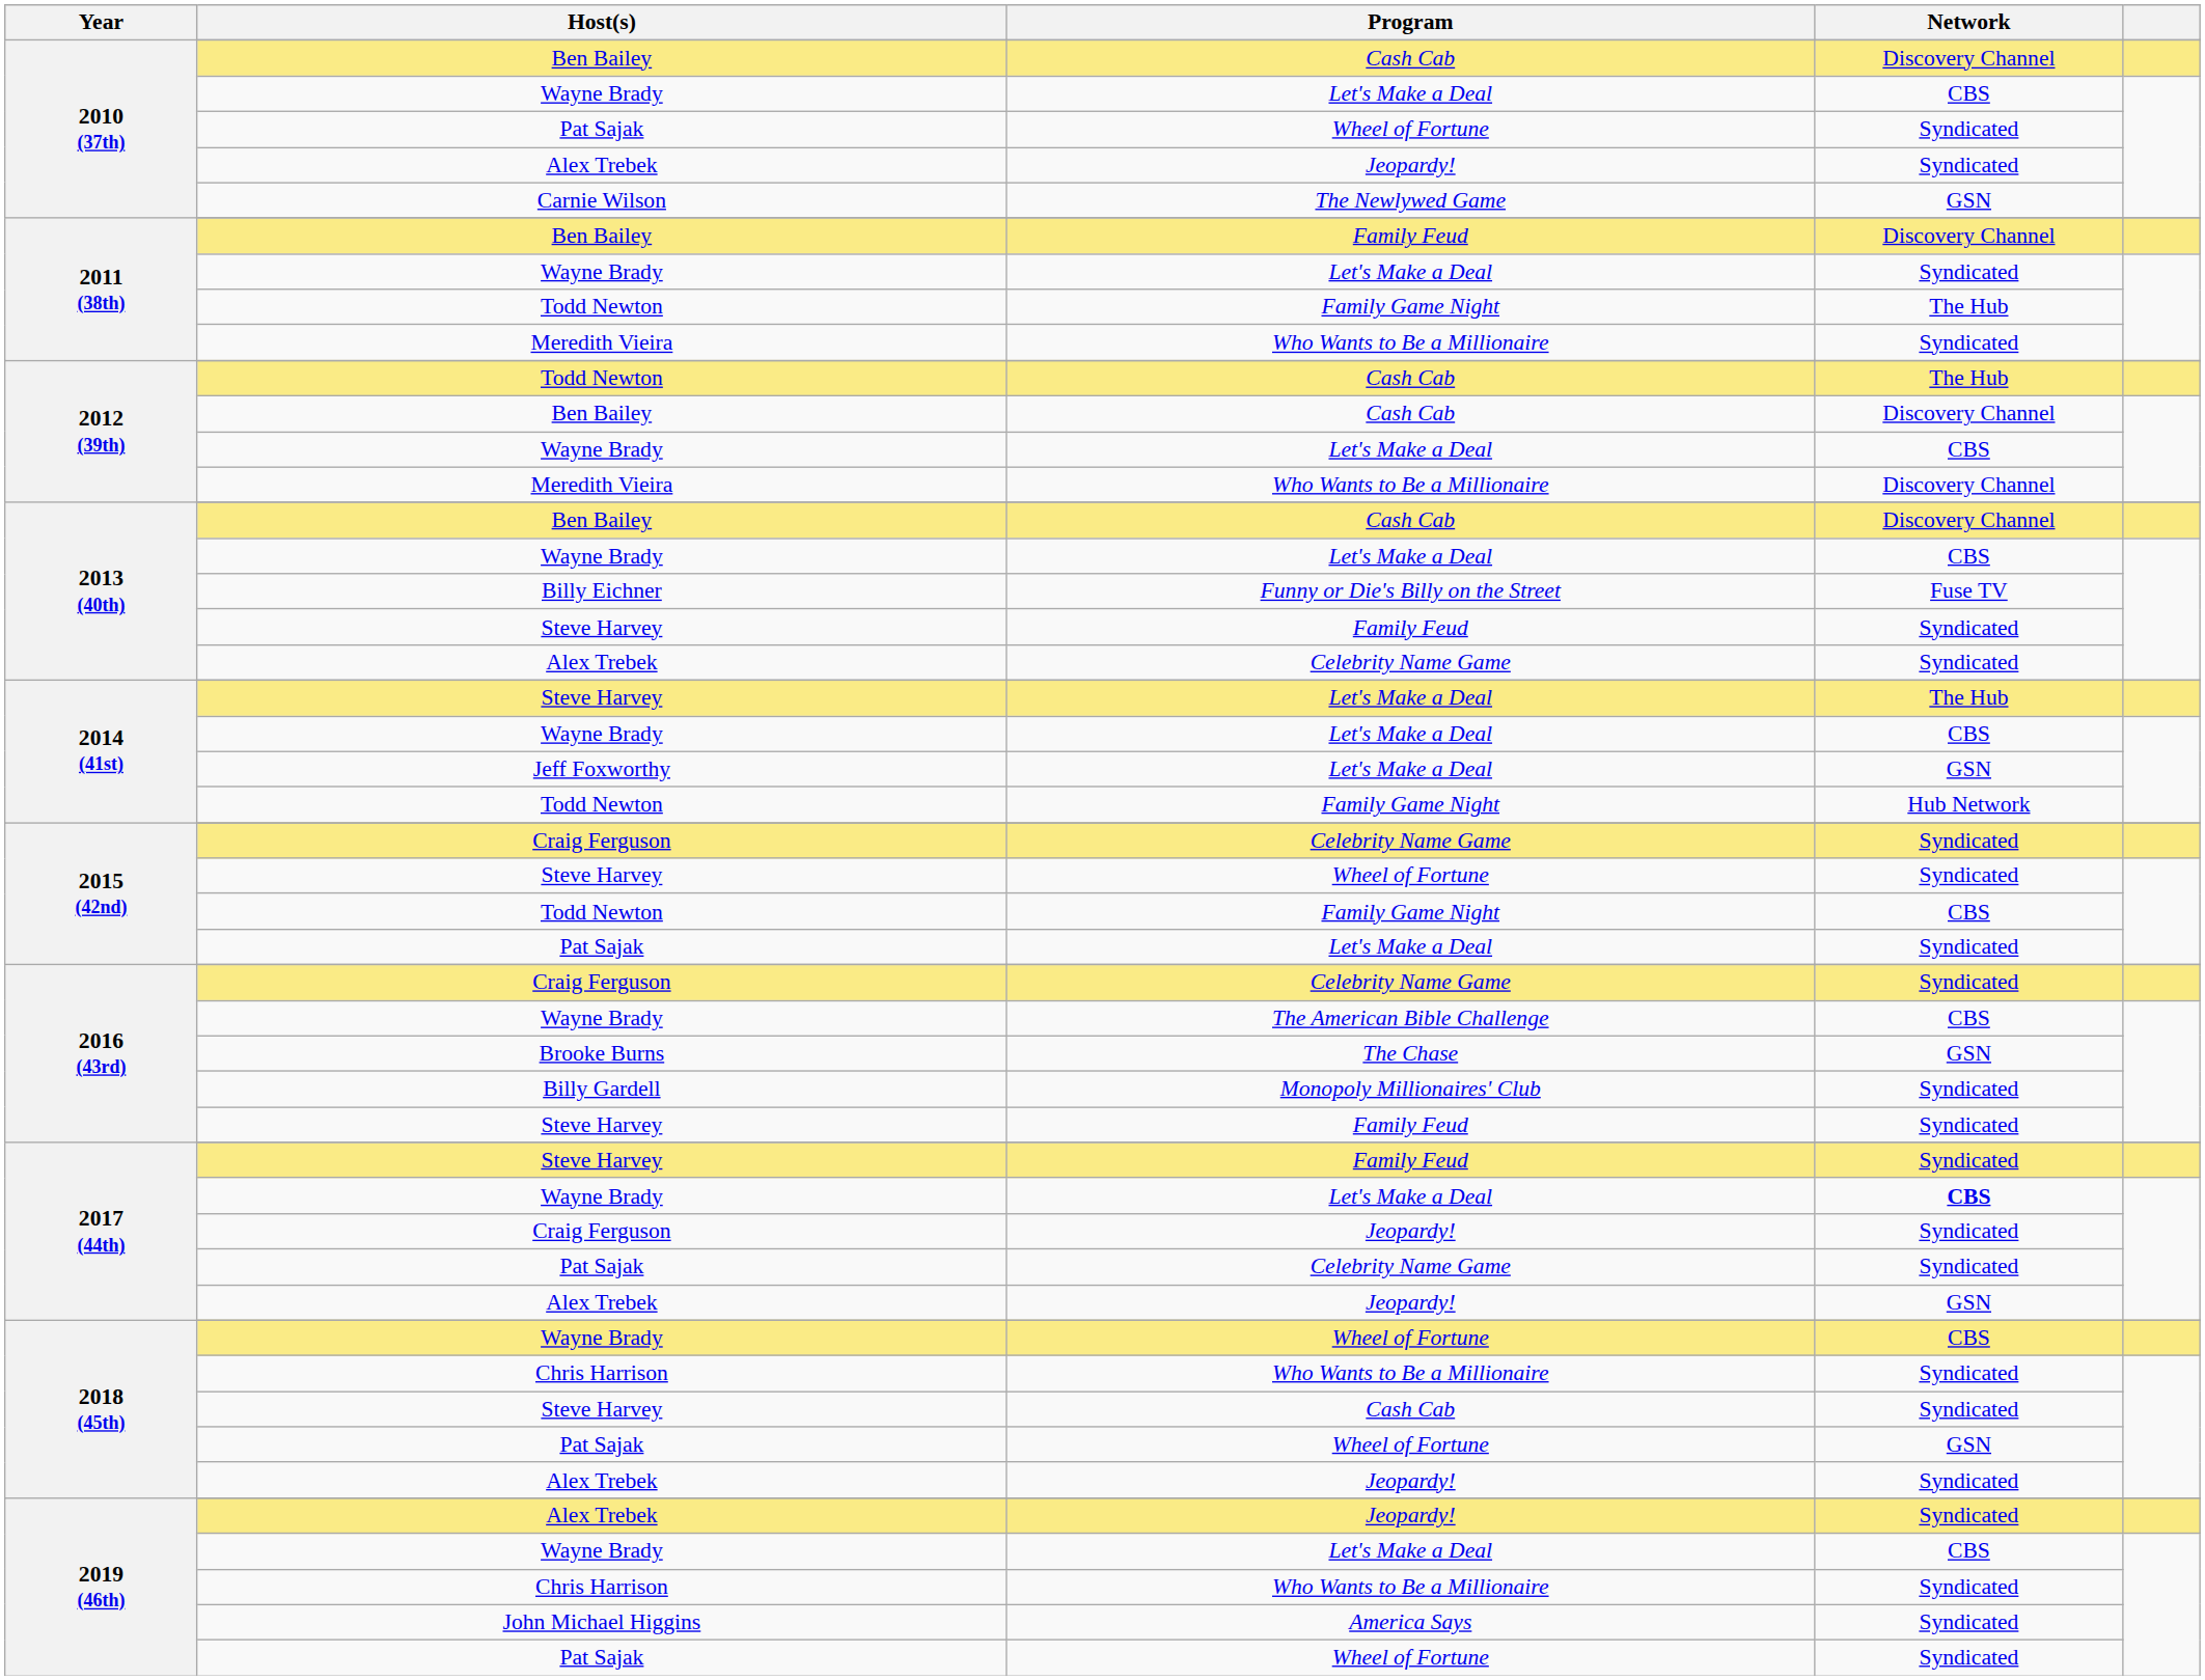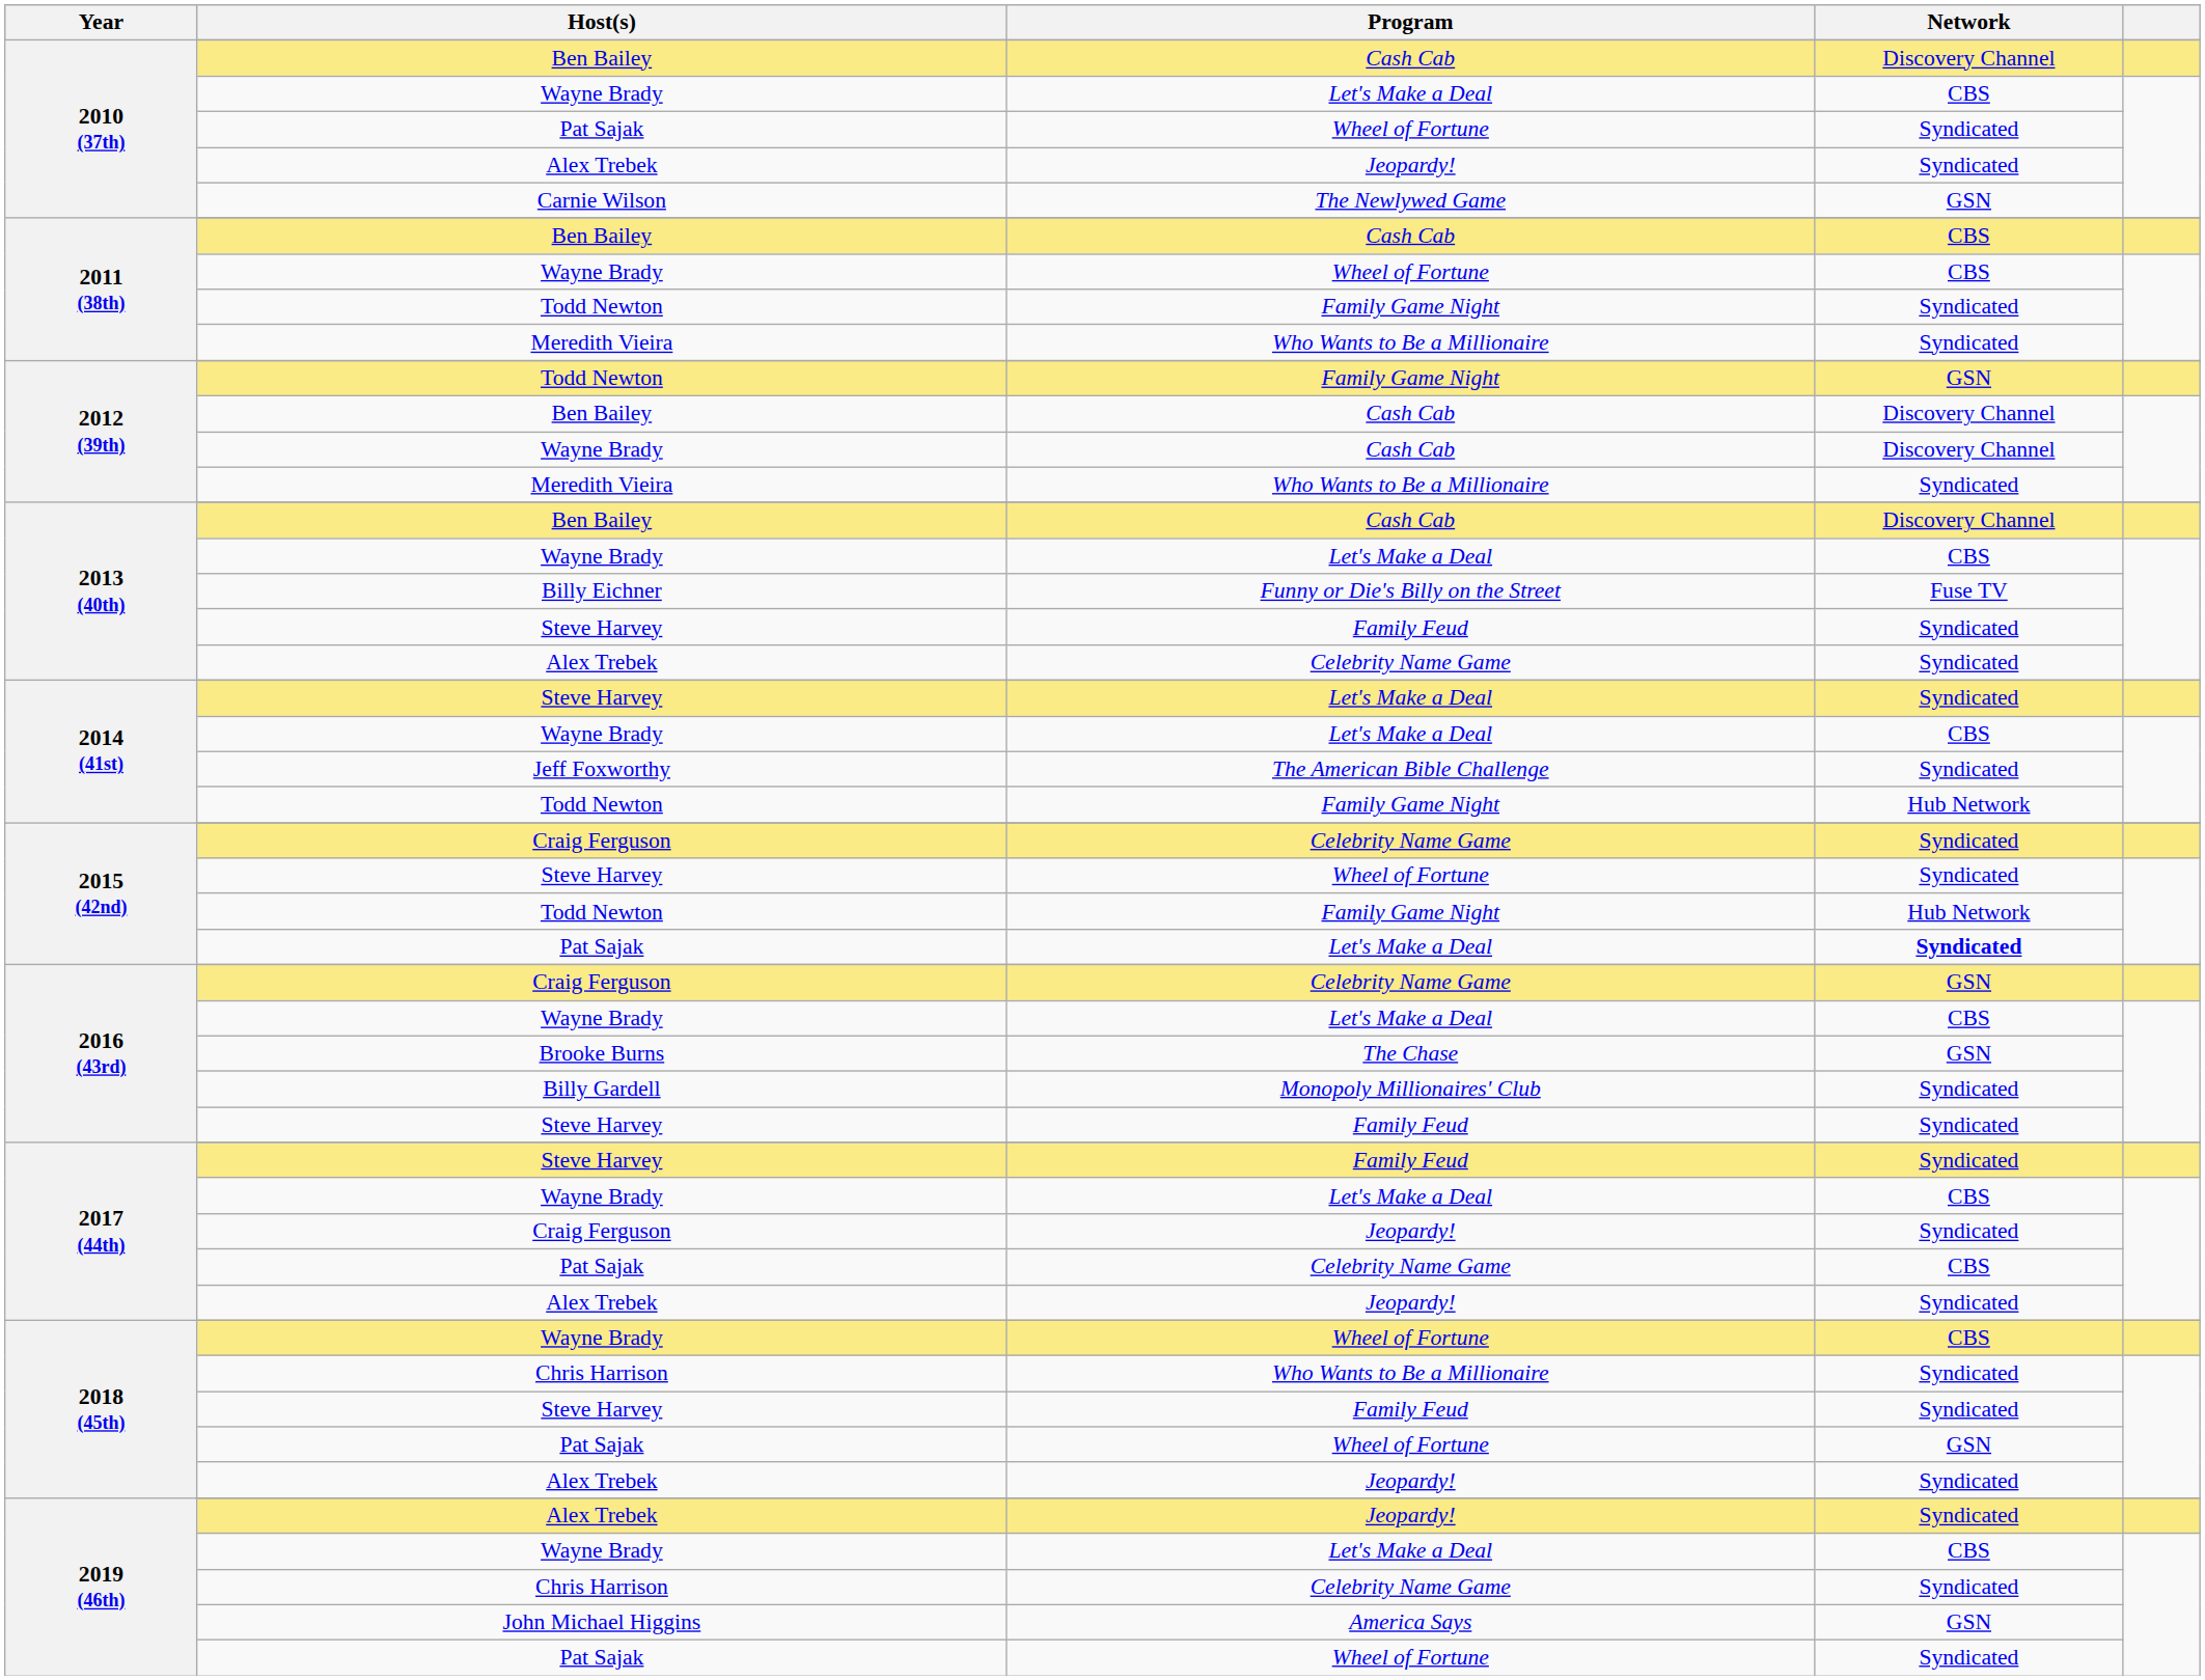2011 (38th) / Ben Bailey | Program: Family Feud -> Cash Cab
2011 (38th) / Ben Bailey | Network: Discovery Channel -> CBS
2011 (38th) / Wayne Brady | Program: Let's Make a Deal -> Wheel of Fortune
2011 (38th) / Wayne Brady | Network: Syndicated -> CBS
2011 (38th) / Todd Newton | Network: The Hub -> Syndicated
2012 (39th) / Todd Newton | Program: Cash Cab -> Family Game Night
2012 (39th) / Todd Newton | Network: The Hub -> GSN
2012 (39th) / Wayne Brady | Program: Let's Make a Deal -> Cash Cab
2012 (39th) / Wayne Brady | Network: CBS -> Discovery Channel
2012 (39th) / Meredith Vieira | Network: Discovery Channel -> Syndicated
2014 (41st) / Steve Harvey | Network: The Hub -> Syndicated
Jeff Foxworthy | Program: Let's Make a Deal -> The American Bible Challenge
Jeff Foxworthy | Network: GSN -> Syndicated
2015 (42nd) / Todd Newton | Network: CBS -> Hub Network
2015 (42nd) / Pat Sajak | Network: normal -> bold
2016 (43rd) / Craig Ferguson | Network: Syndicated -> GSN
2016 (43rd) / Wayne Brady | Program: The American Bible Challenge -> Let's Make a Deal
2017 (44th) / Wayne Brady | Network: bold -> normal
2017 (44th) / Pat Sajak | Network: Syndicated -> CBS
2017 (44th) / Alex Trebek | Network: GSN -> Syndicated
2018 (45th) / Steve Harvey | Program: Cash Cab -> Family Feud
2019 (46th) / Chris Harrison | Program: Who Wants to Be a Millionaire -> Celebrity Name Game
John Michael Higgins | Network: Syndicated -> GSN
